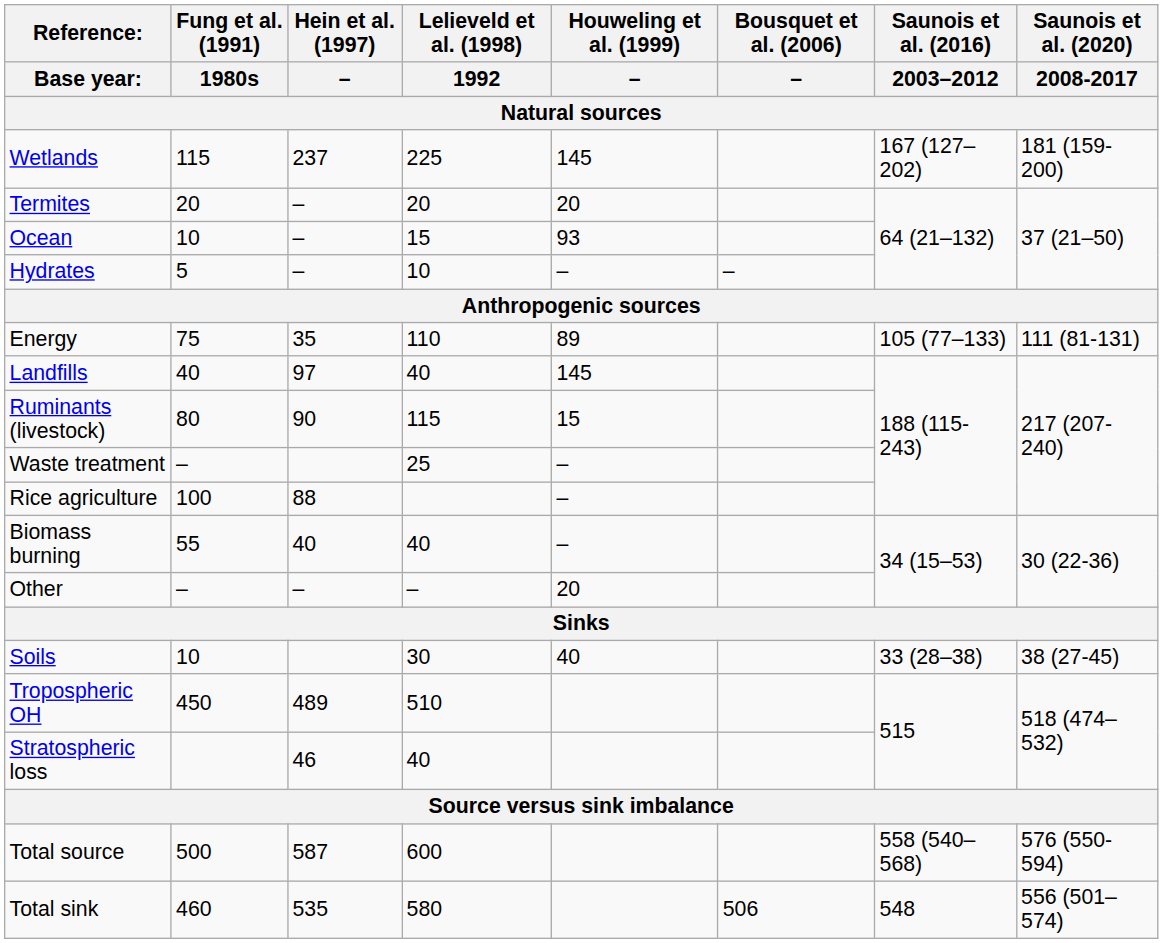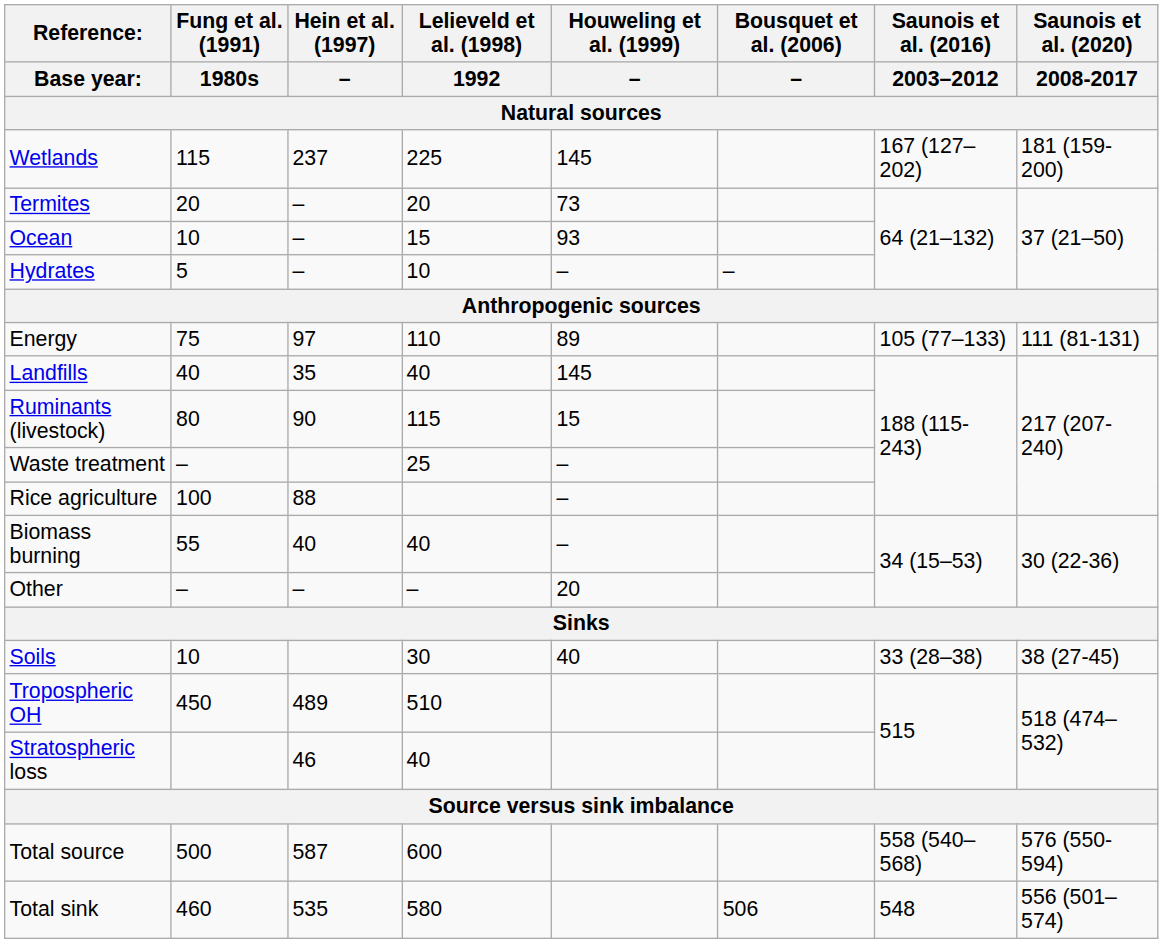Termites | Houweling et al. (1999) / –: 20 -> 73
Energy | Hein et al. (1997) / –: 35 -> 97
Landfills | Hein et al. (1997) / –: 97 -> 35
